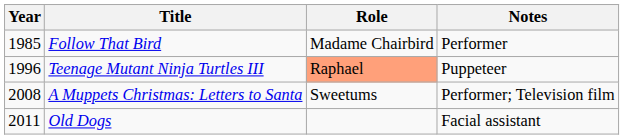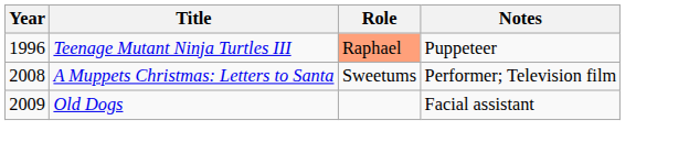- row: 1985 | Follow That Bird | Madame Chairbird | Performer
Old Dogs | Year: 2011 -> 2009
